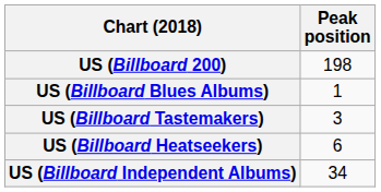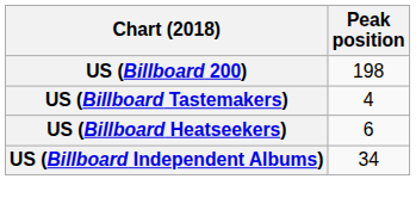- row: US (Billboard Blues Albums) | 1
US (Billboard Tastemakers) | Peak position: 3 -> 4
